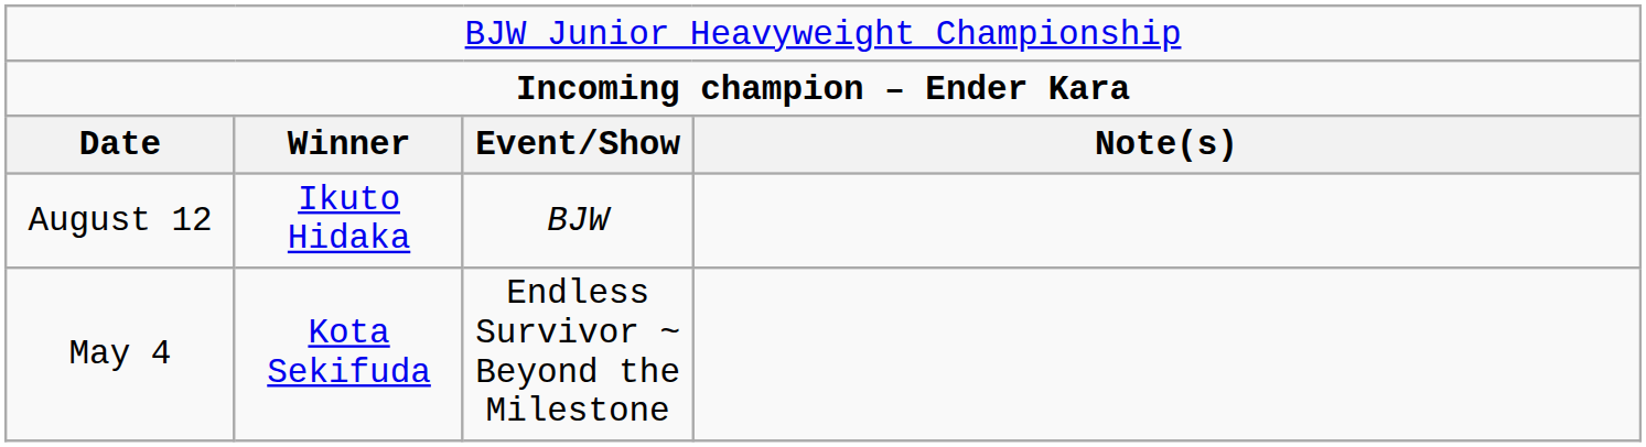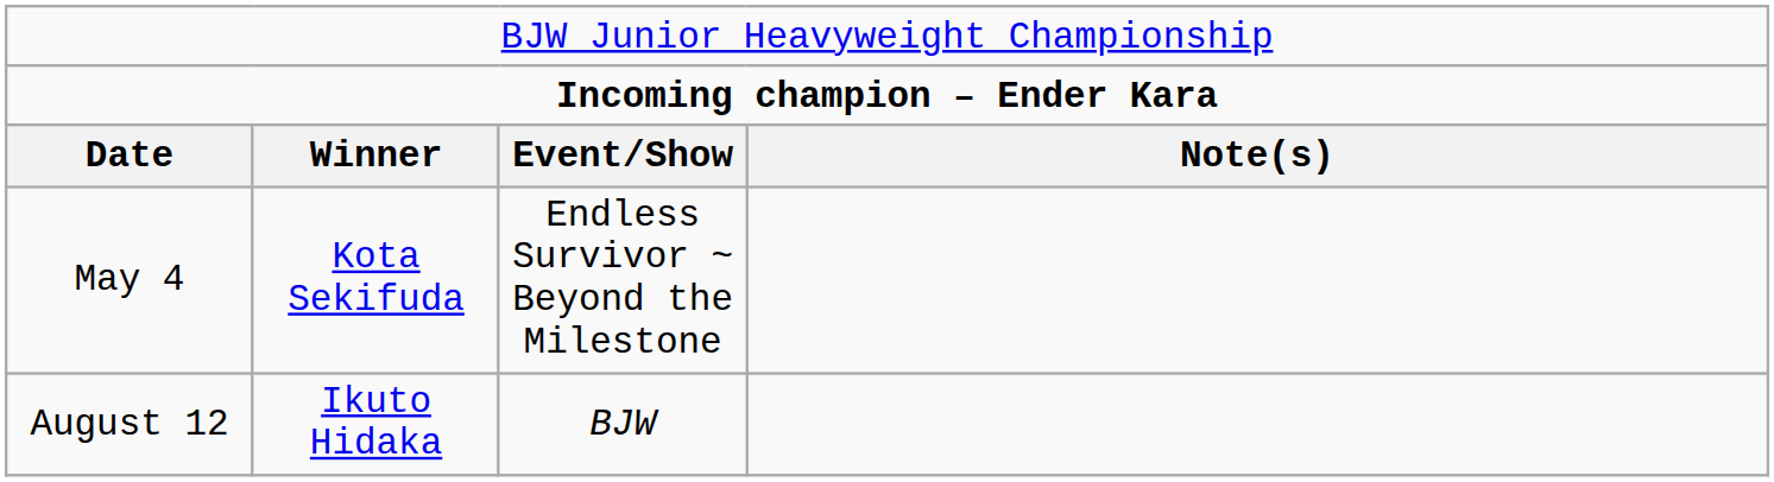rows swapped: May 4 <-> August 12
